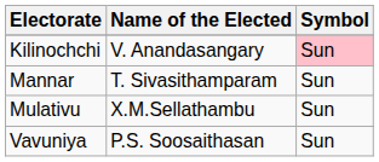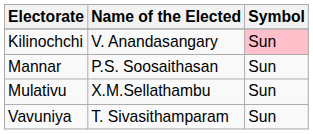Mannar | Name of the Elected: T. Sivasithamparam -> P.S. Soosaithasan
Vavuniya | Name of the Elected: P.S. Soosaithasan -> T. Sivasithamparam
